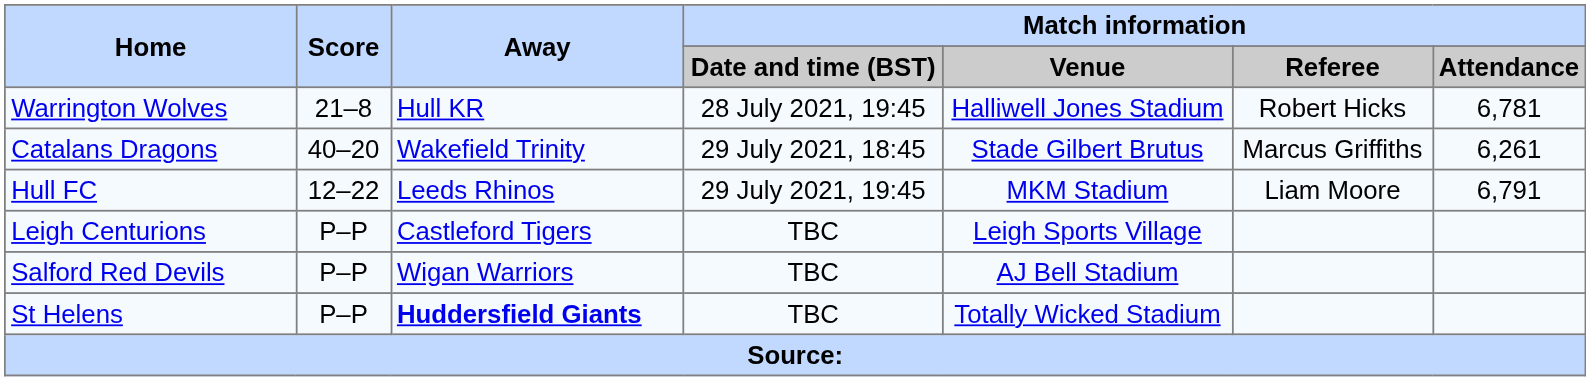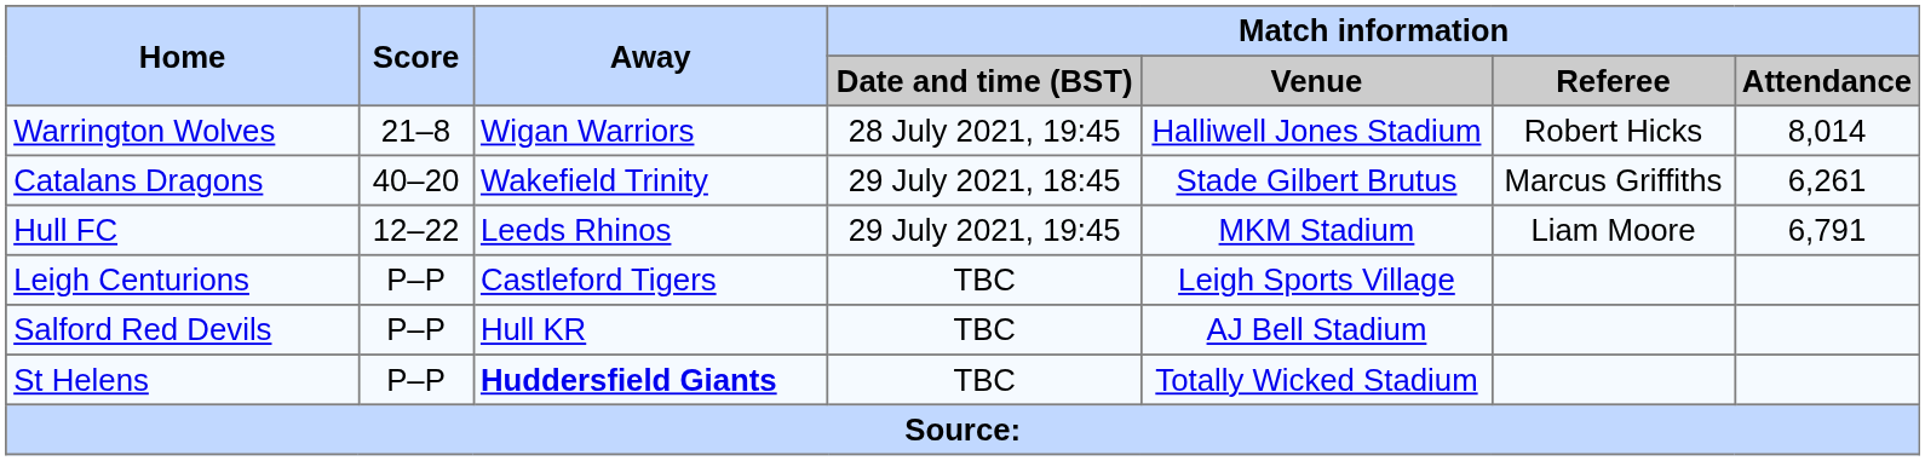Warrington Wolves | Away: Hull KR -> Wigan Warriors
Warrington Wolves | Match information / Attendance: 6,781 -> 8,014
Salford Red Devils | Away: Wigan Warriors -> Hull KR
